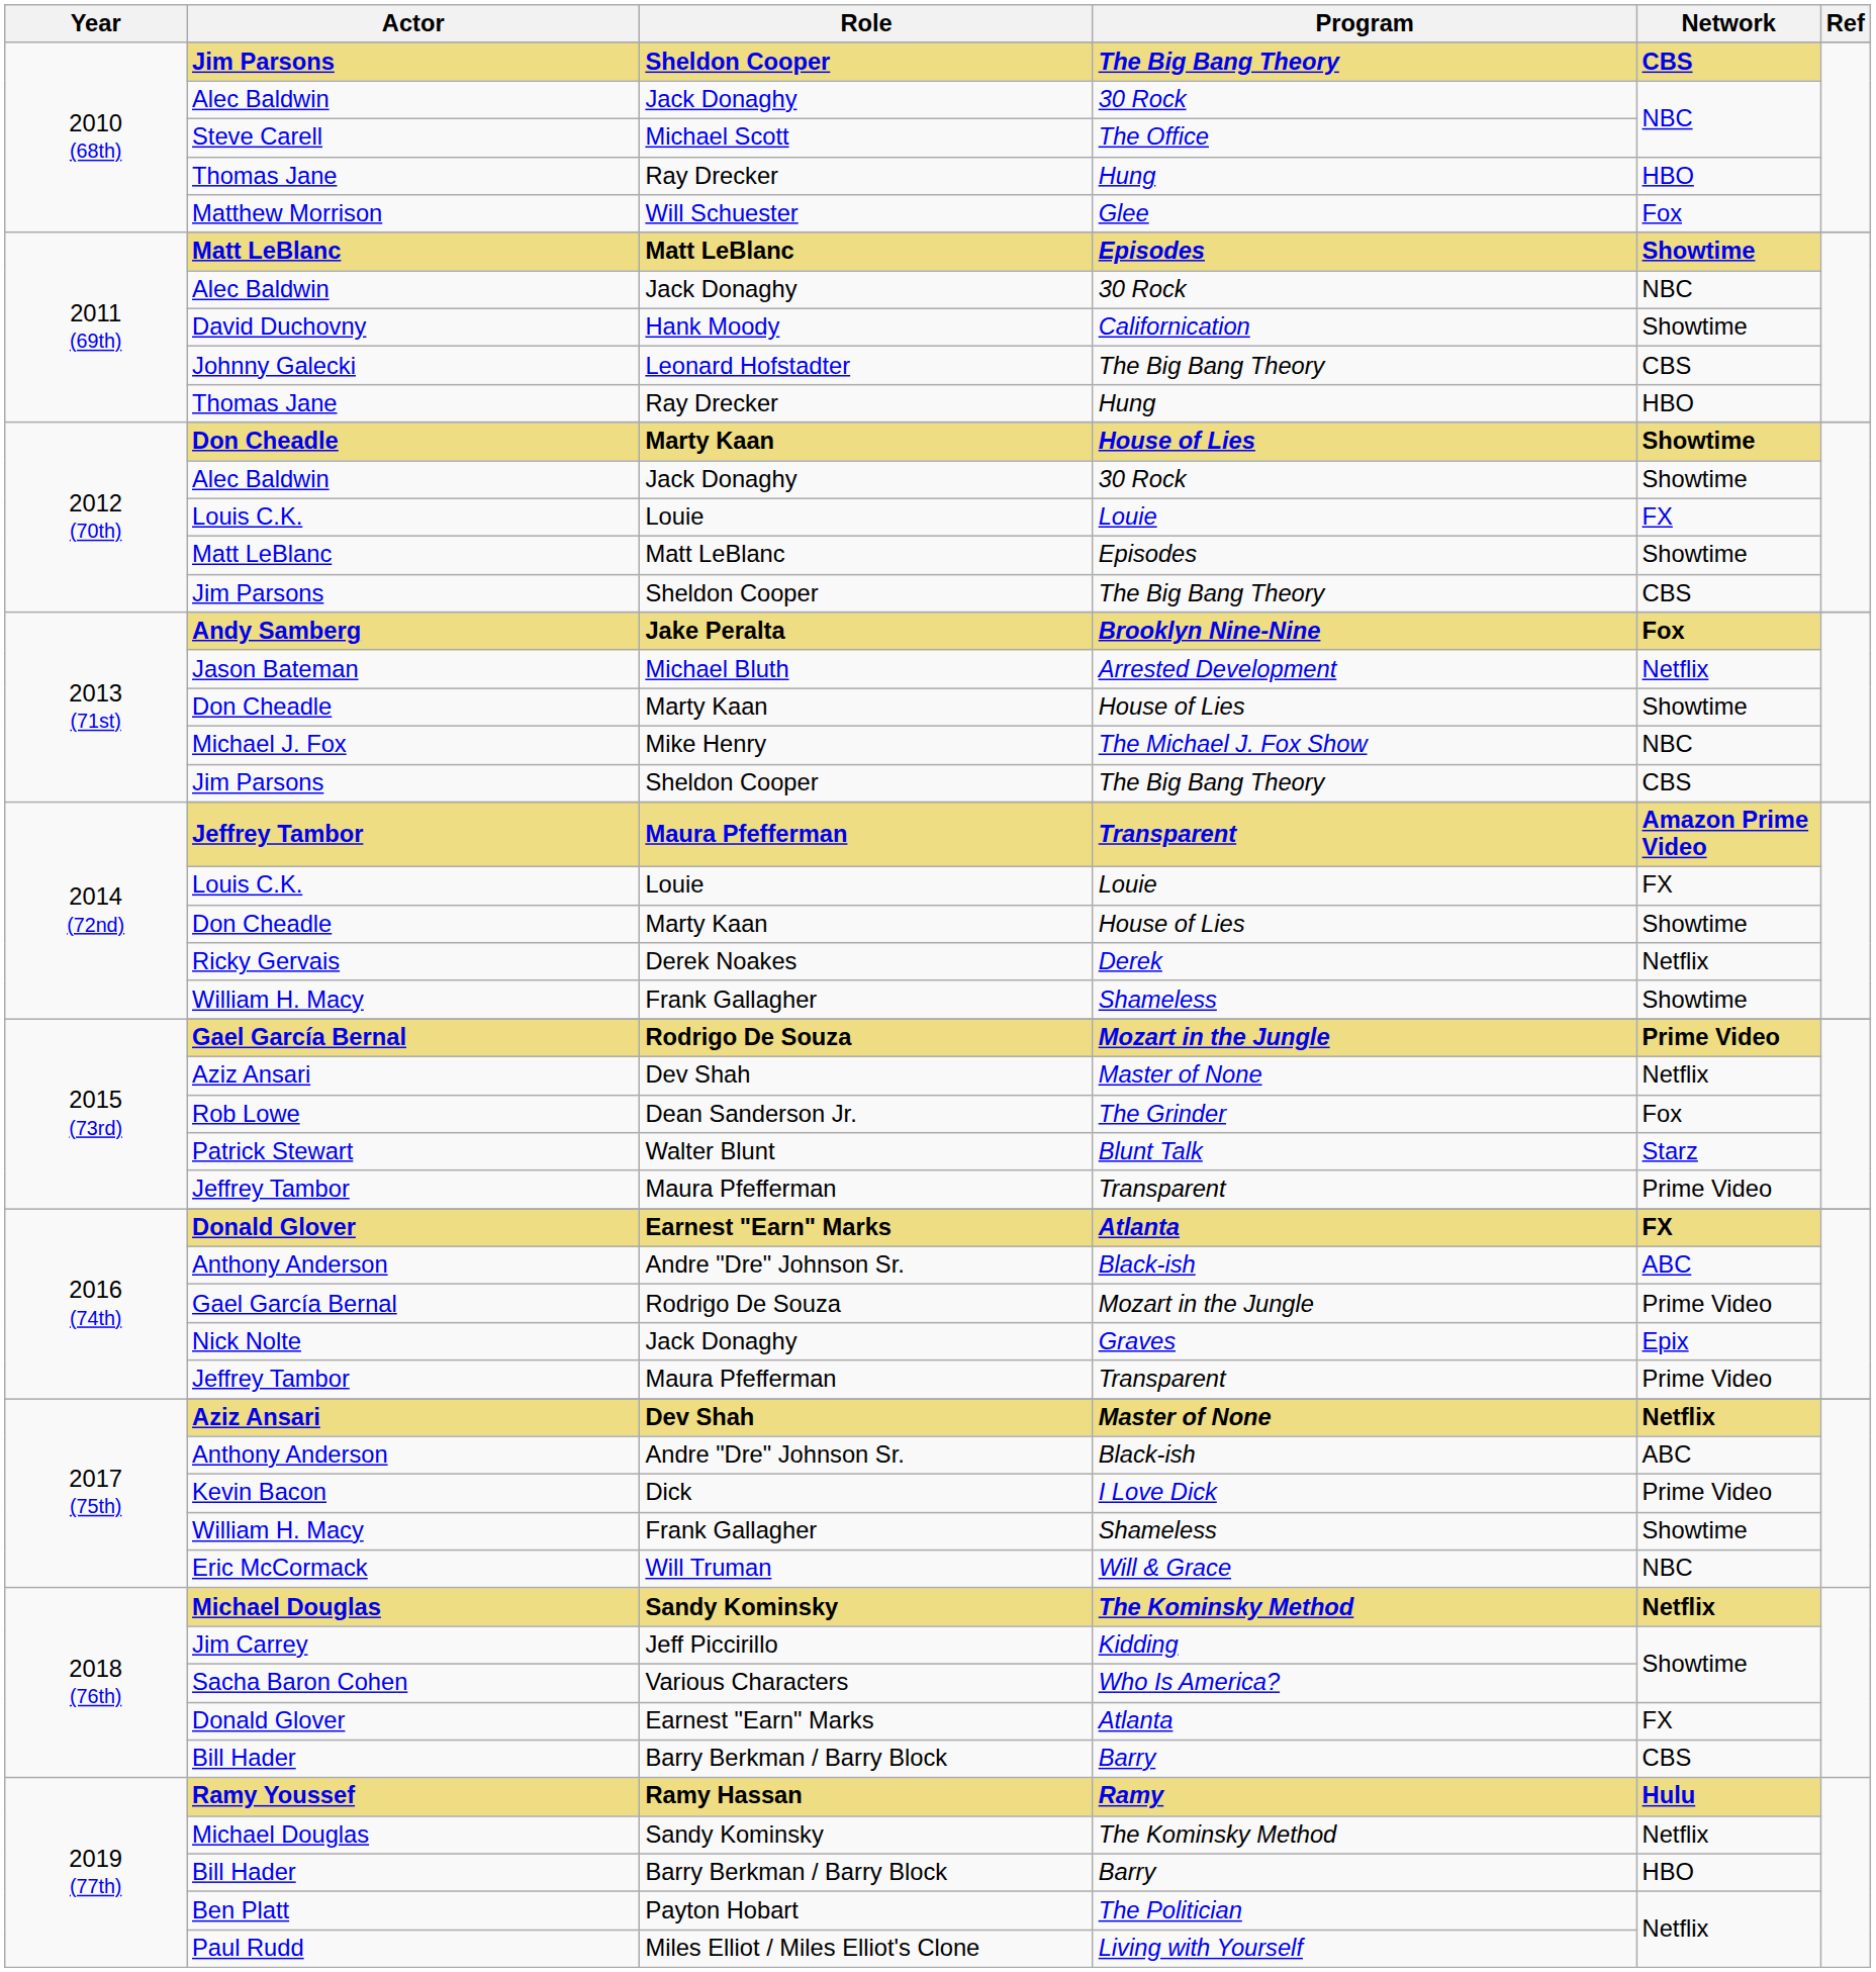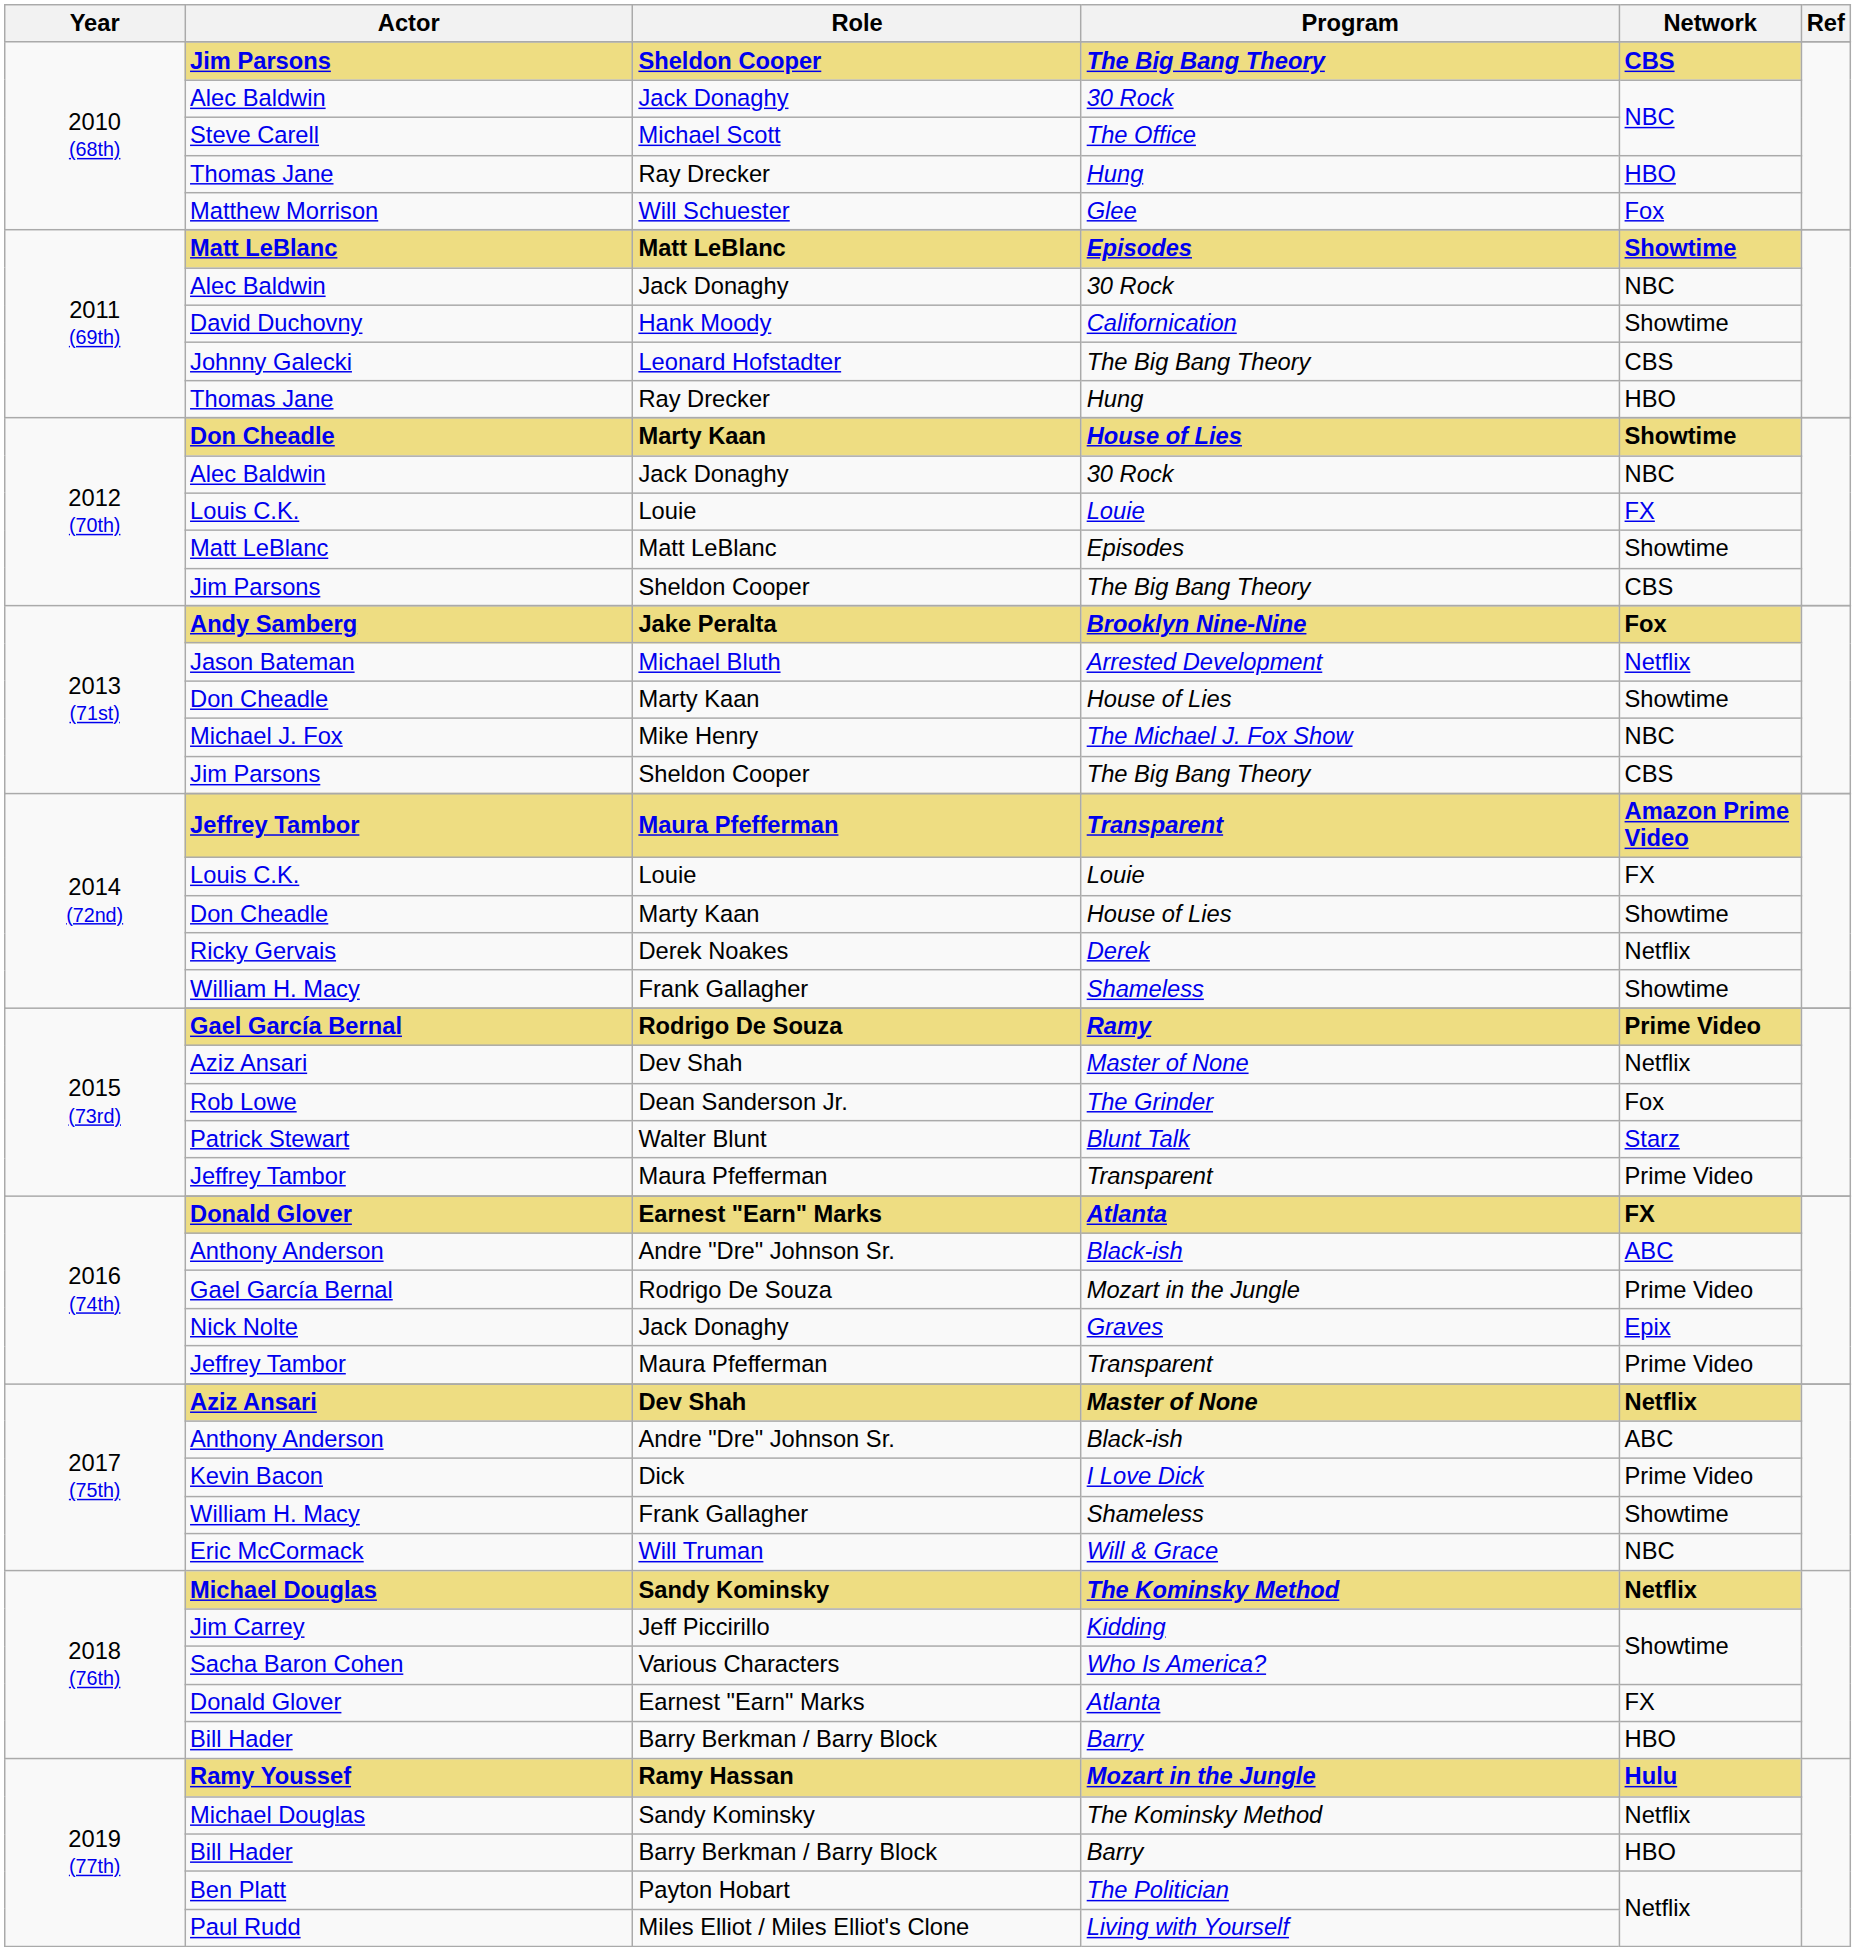2012 (70th) / Alec Baldwin | Network: Showtime -> NBC
2015 (73rd) / Gael García Bernal | Program: Mozart in the Jungle -> Ramy
2018 (76th) / Bill Hader | Network: CBS -> HBO
Ramy Youssef | Program: Ramy -> Mozart in the Jungle
